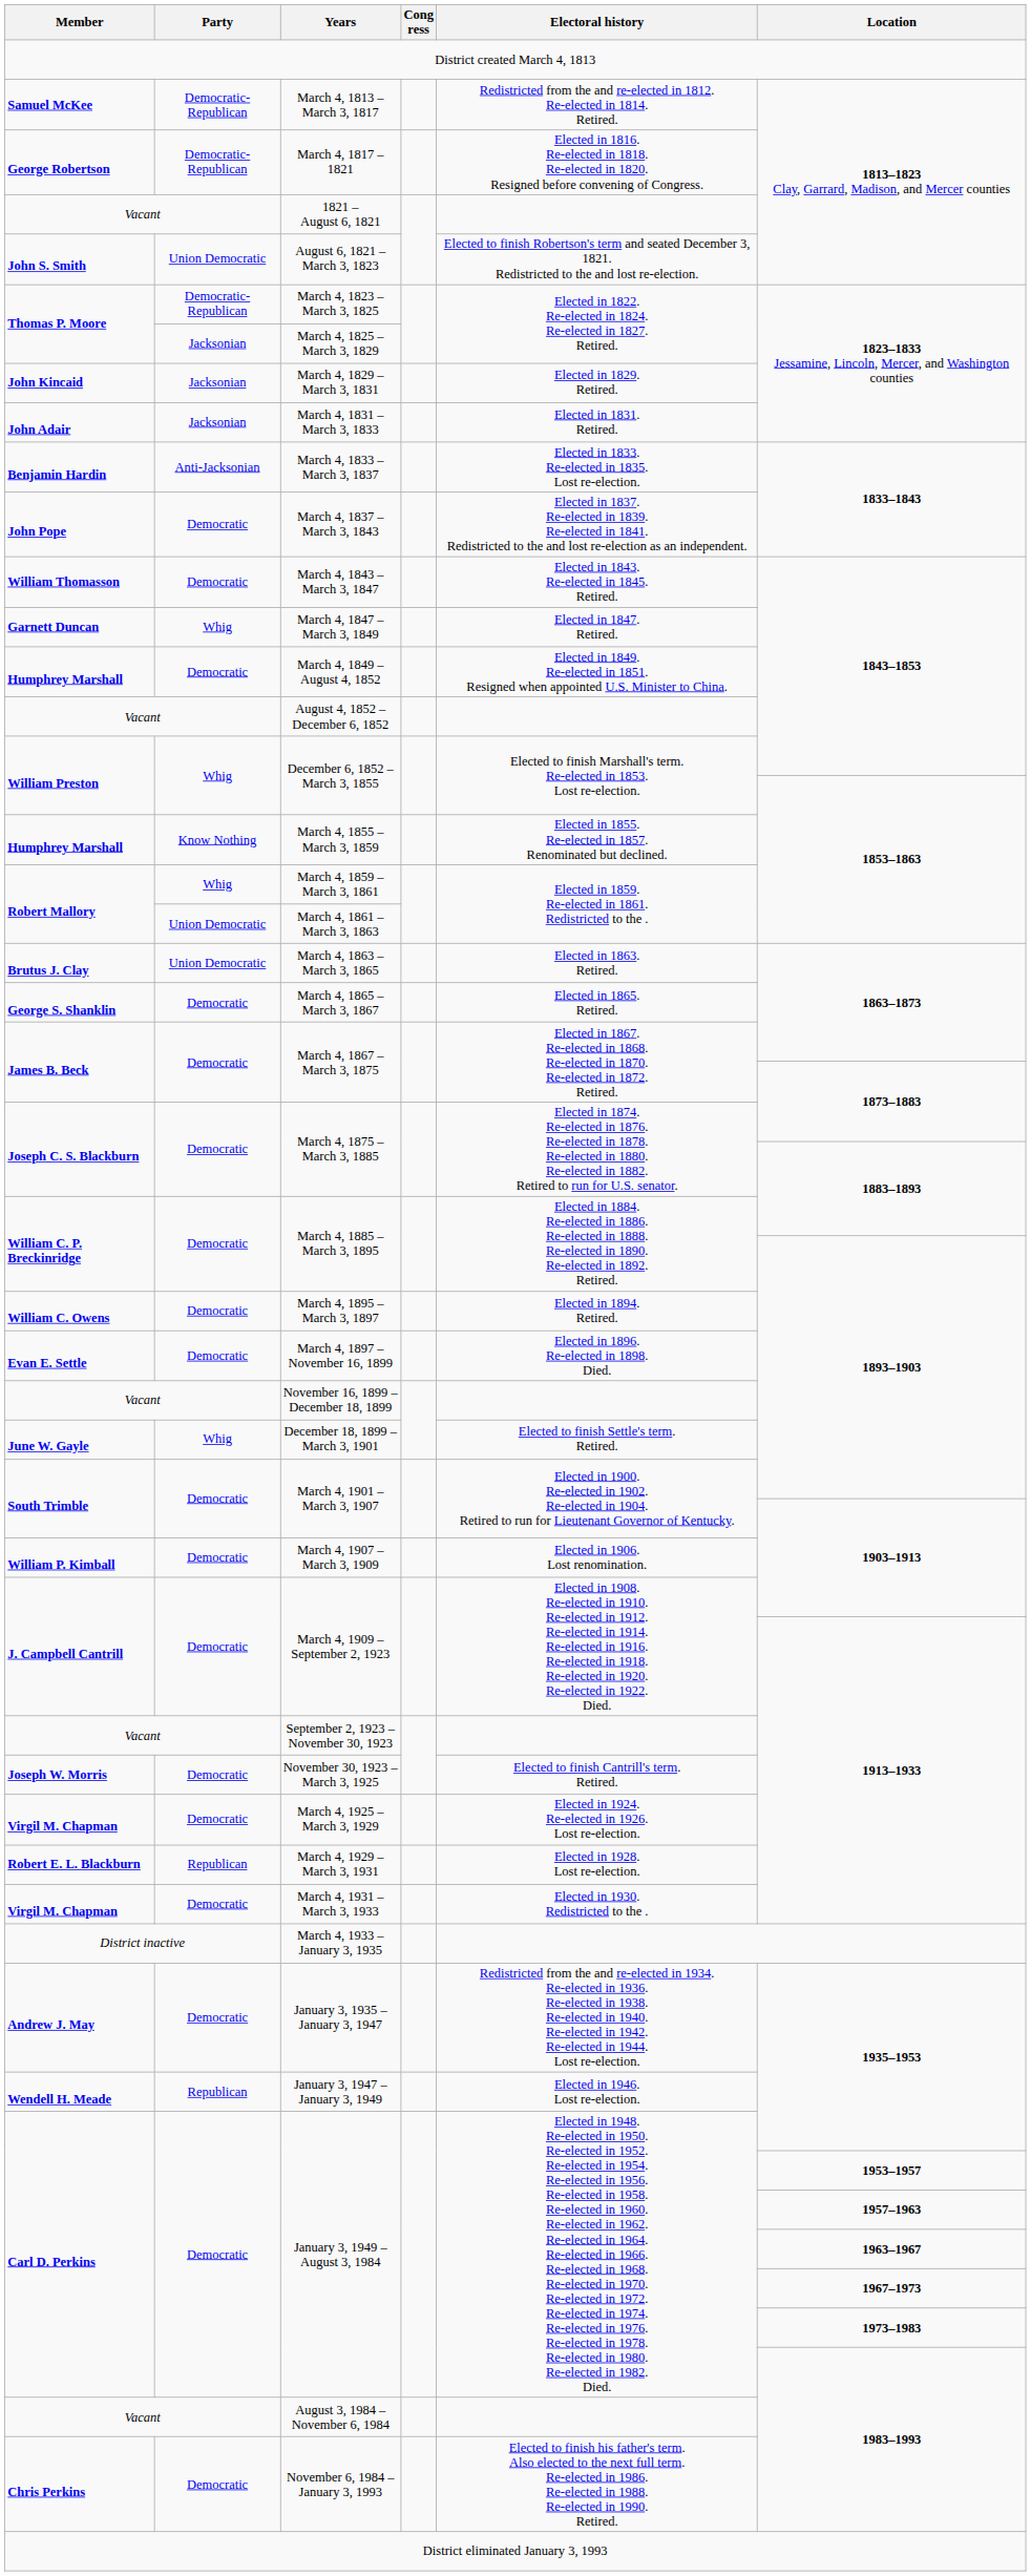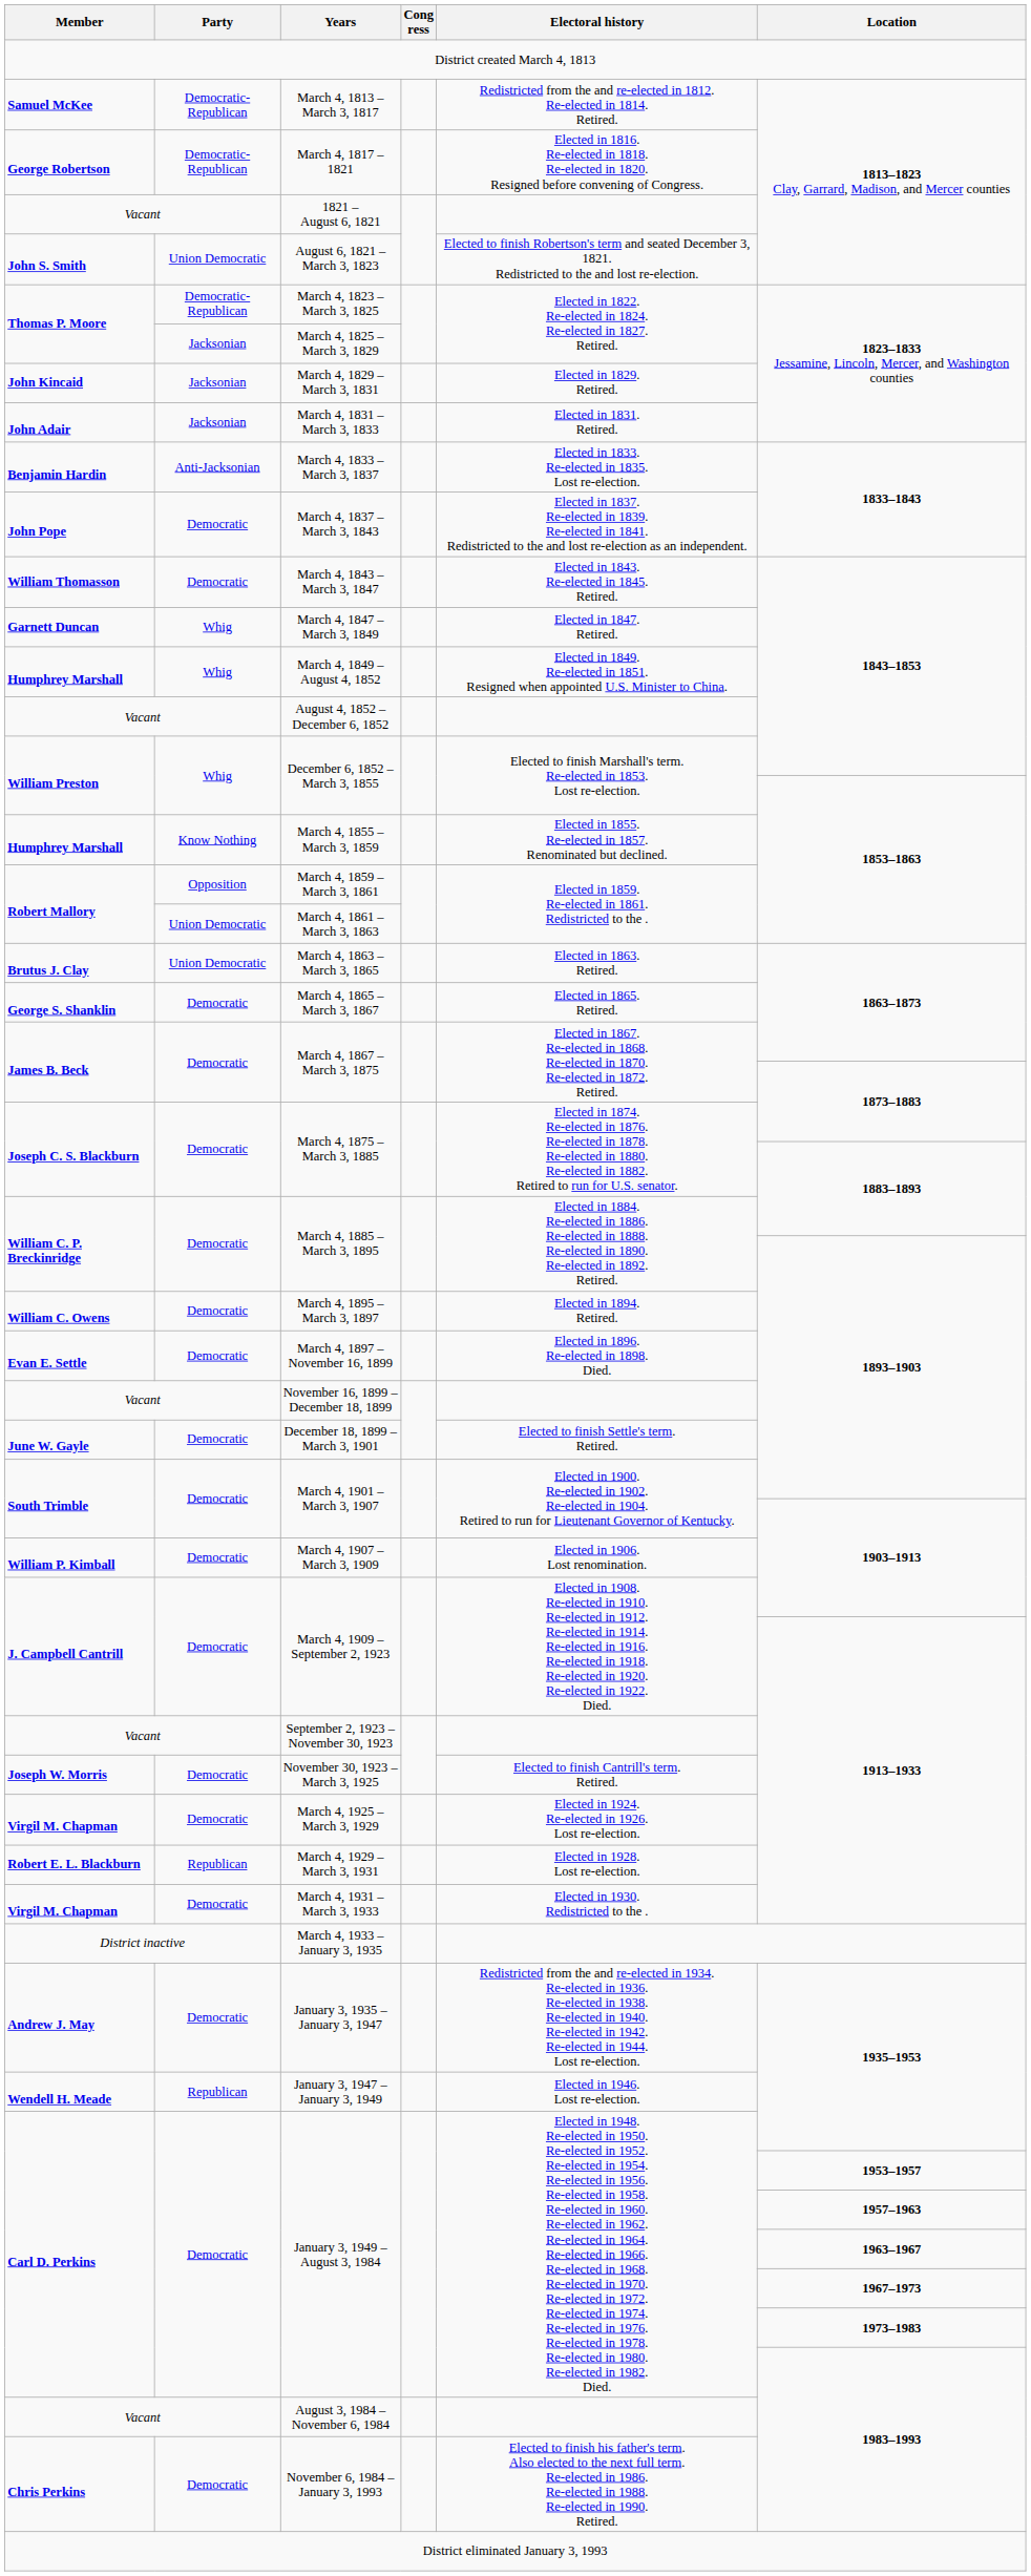March 4, 1849 – August 4, 1852 | Party: Democratic -> Whig
March 4, 1859 – March 3, 1861 | Party: Whig -> Opposition
December 18, 1899 – March 3, 1901 | Party: Whig -> Democratic
